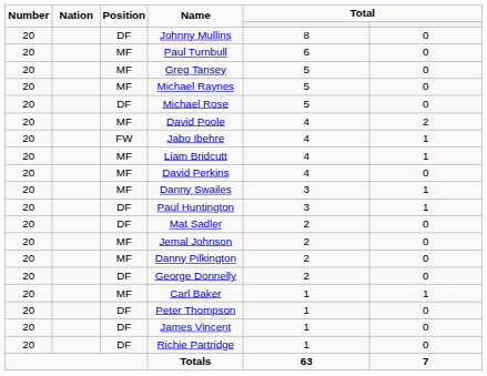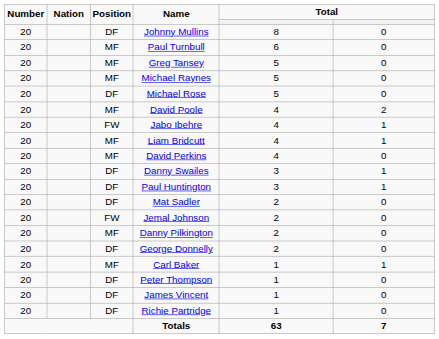Danny Swailes | Position: MF -> DF
Jemal Johnson | Position: MF -> FW
